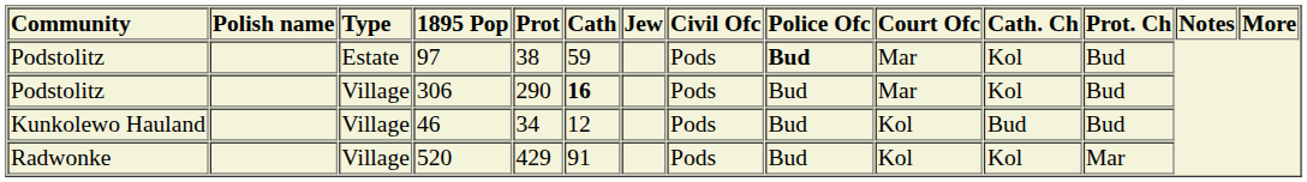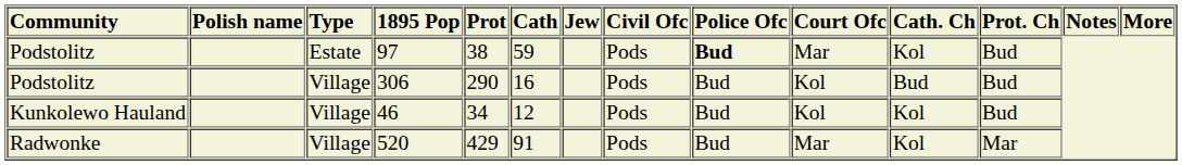306 | Cath: bold -> normal
306 | Court Ofc: Mar -> Kol
306 | Cath. Ch: Kol -> Bud
46 | Cath. Ch: Bud -> Kol
520 | Court Ofc: Kol -> Mar
